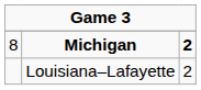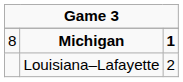Michigan | column 3: 2 -> 1
